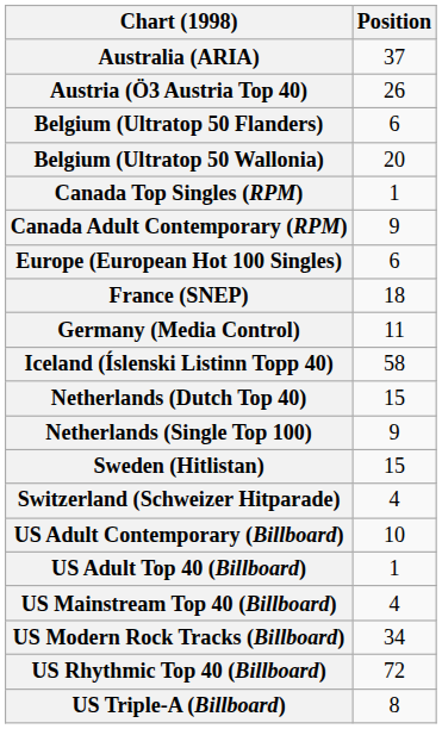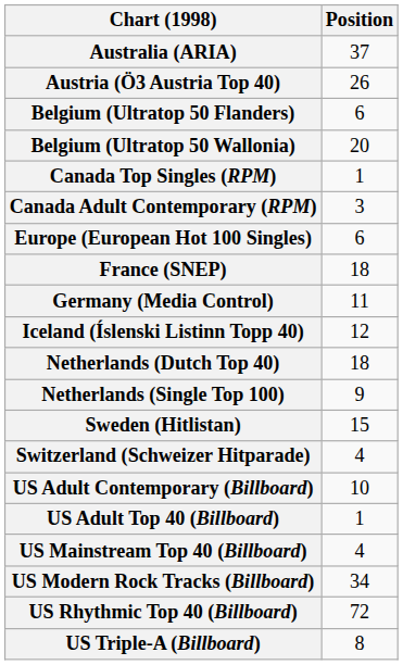Canada Adult Contemporary (RPM) | Position: 9 -> 3
Iceland (Íslenski Listinn Topp 40) | Position: 58 -> 12
Netherlands (Dutch Top 40) | Position: 15 -> 18
